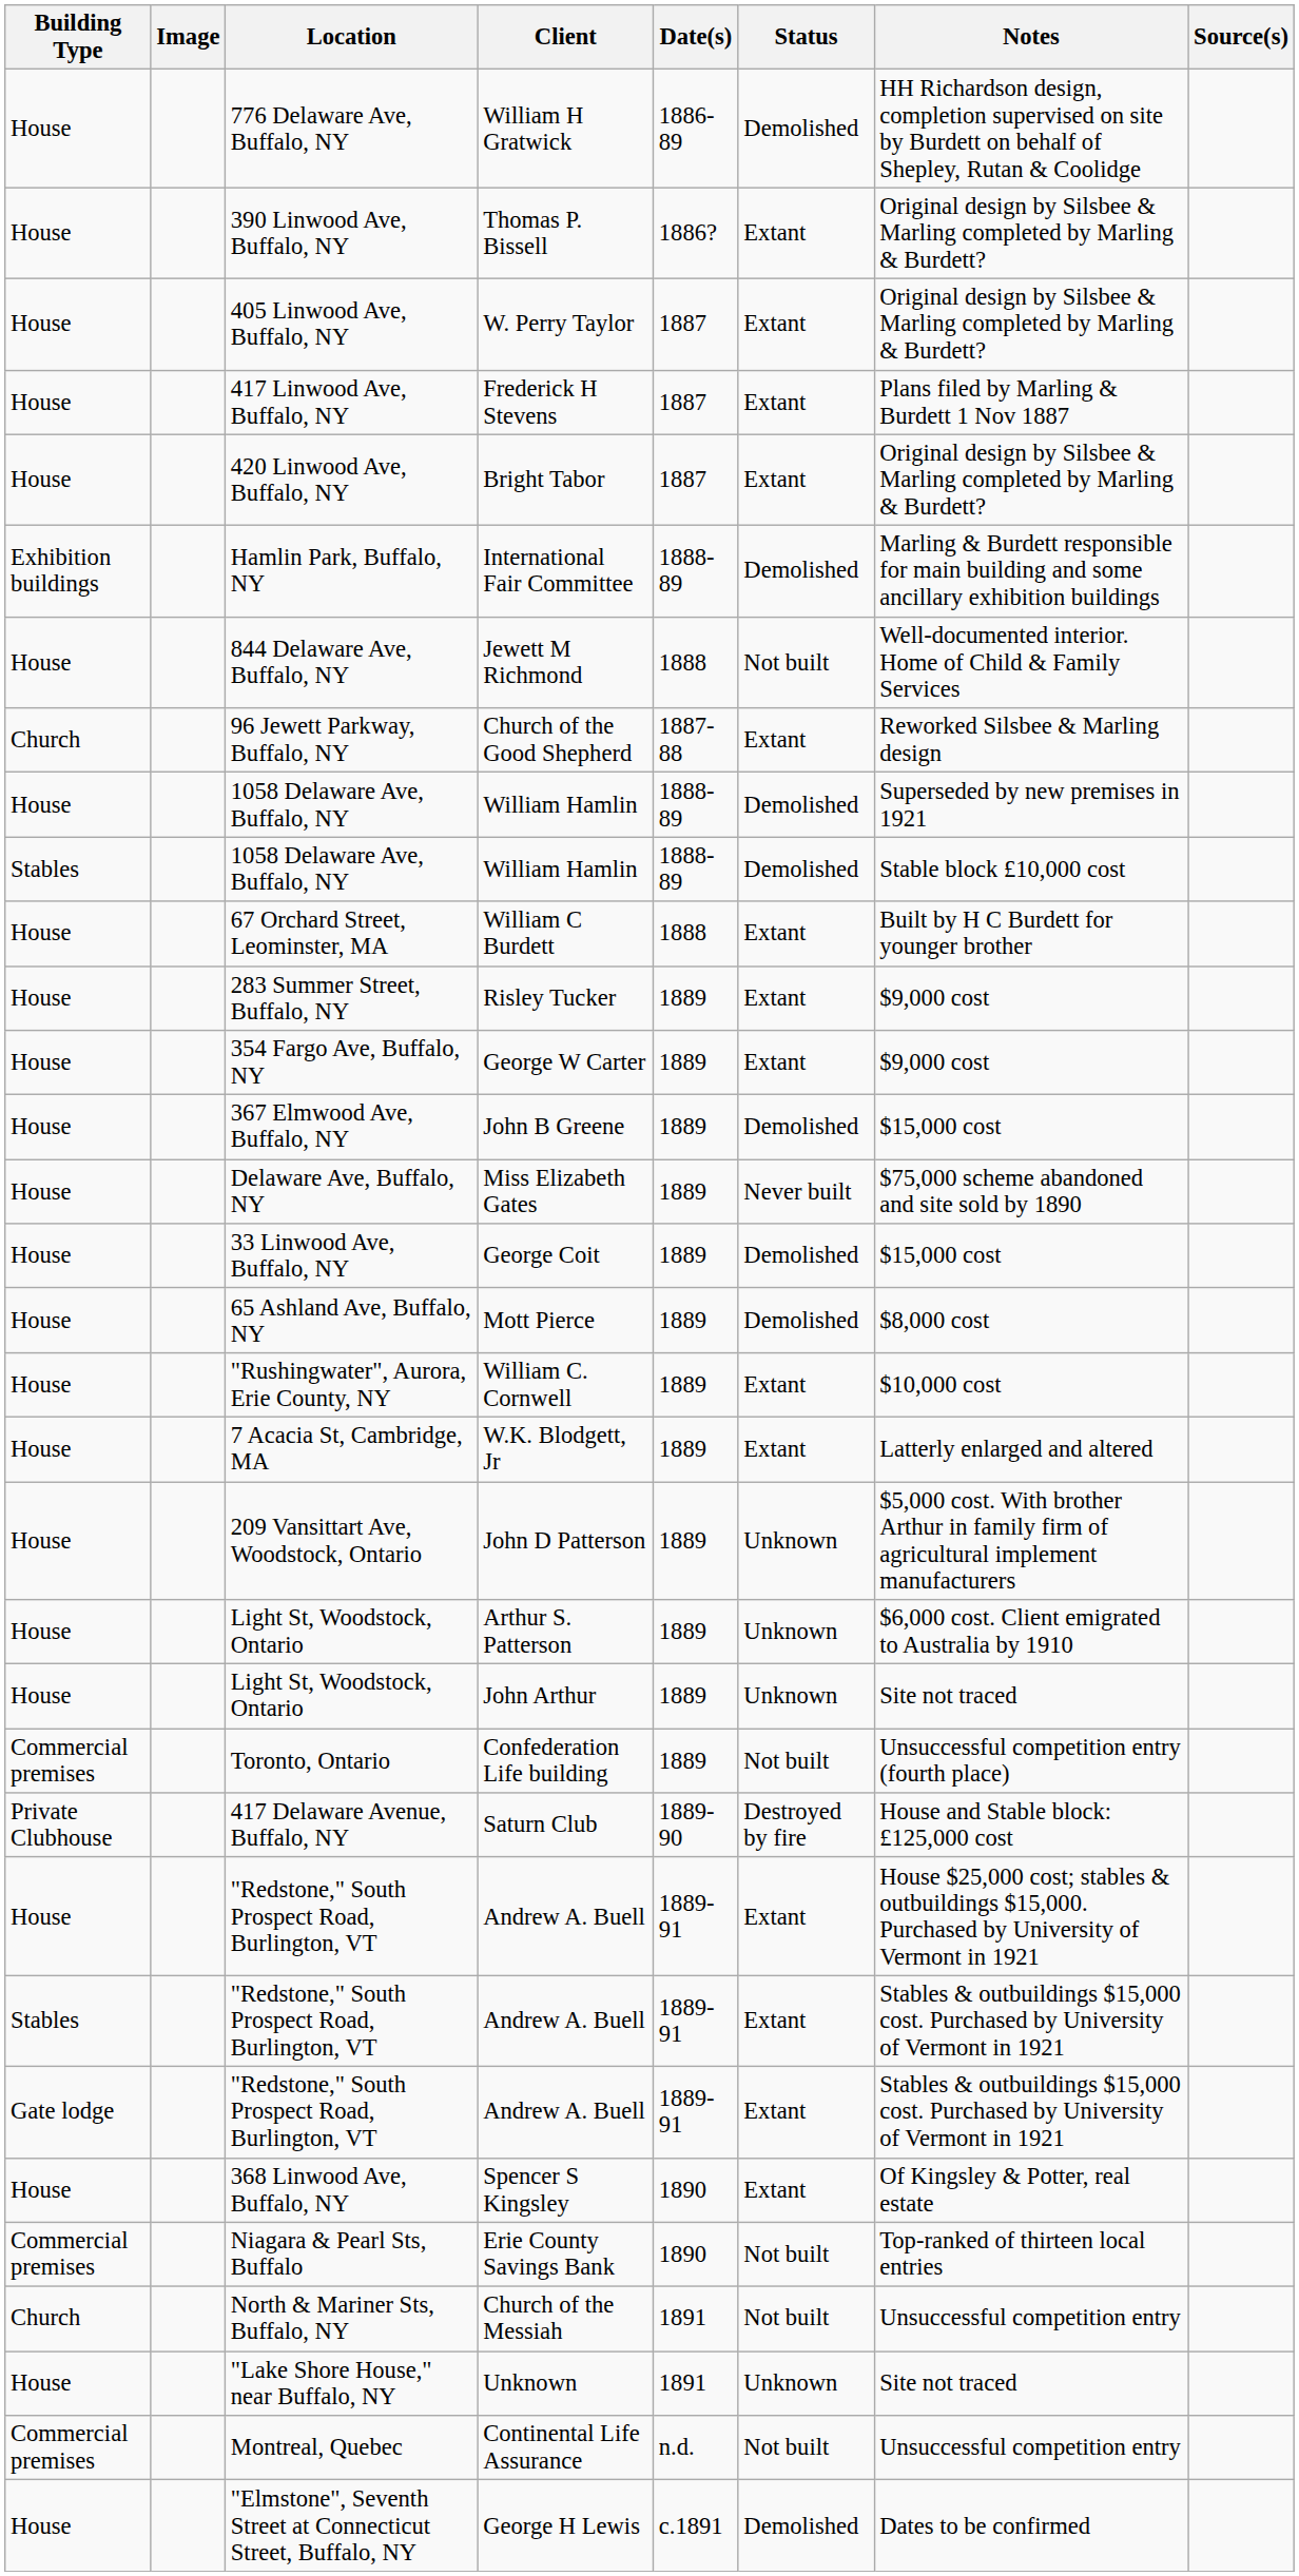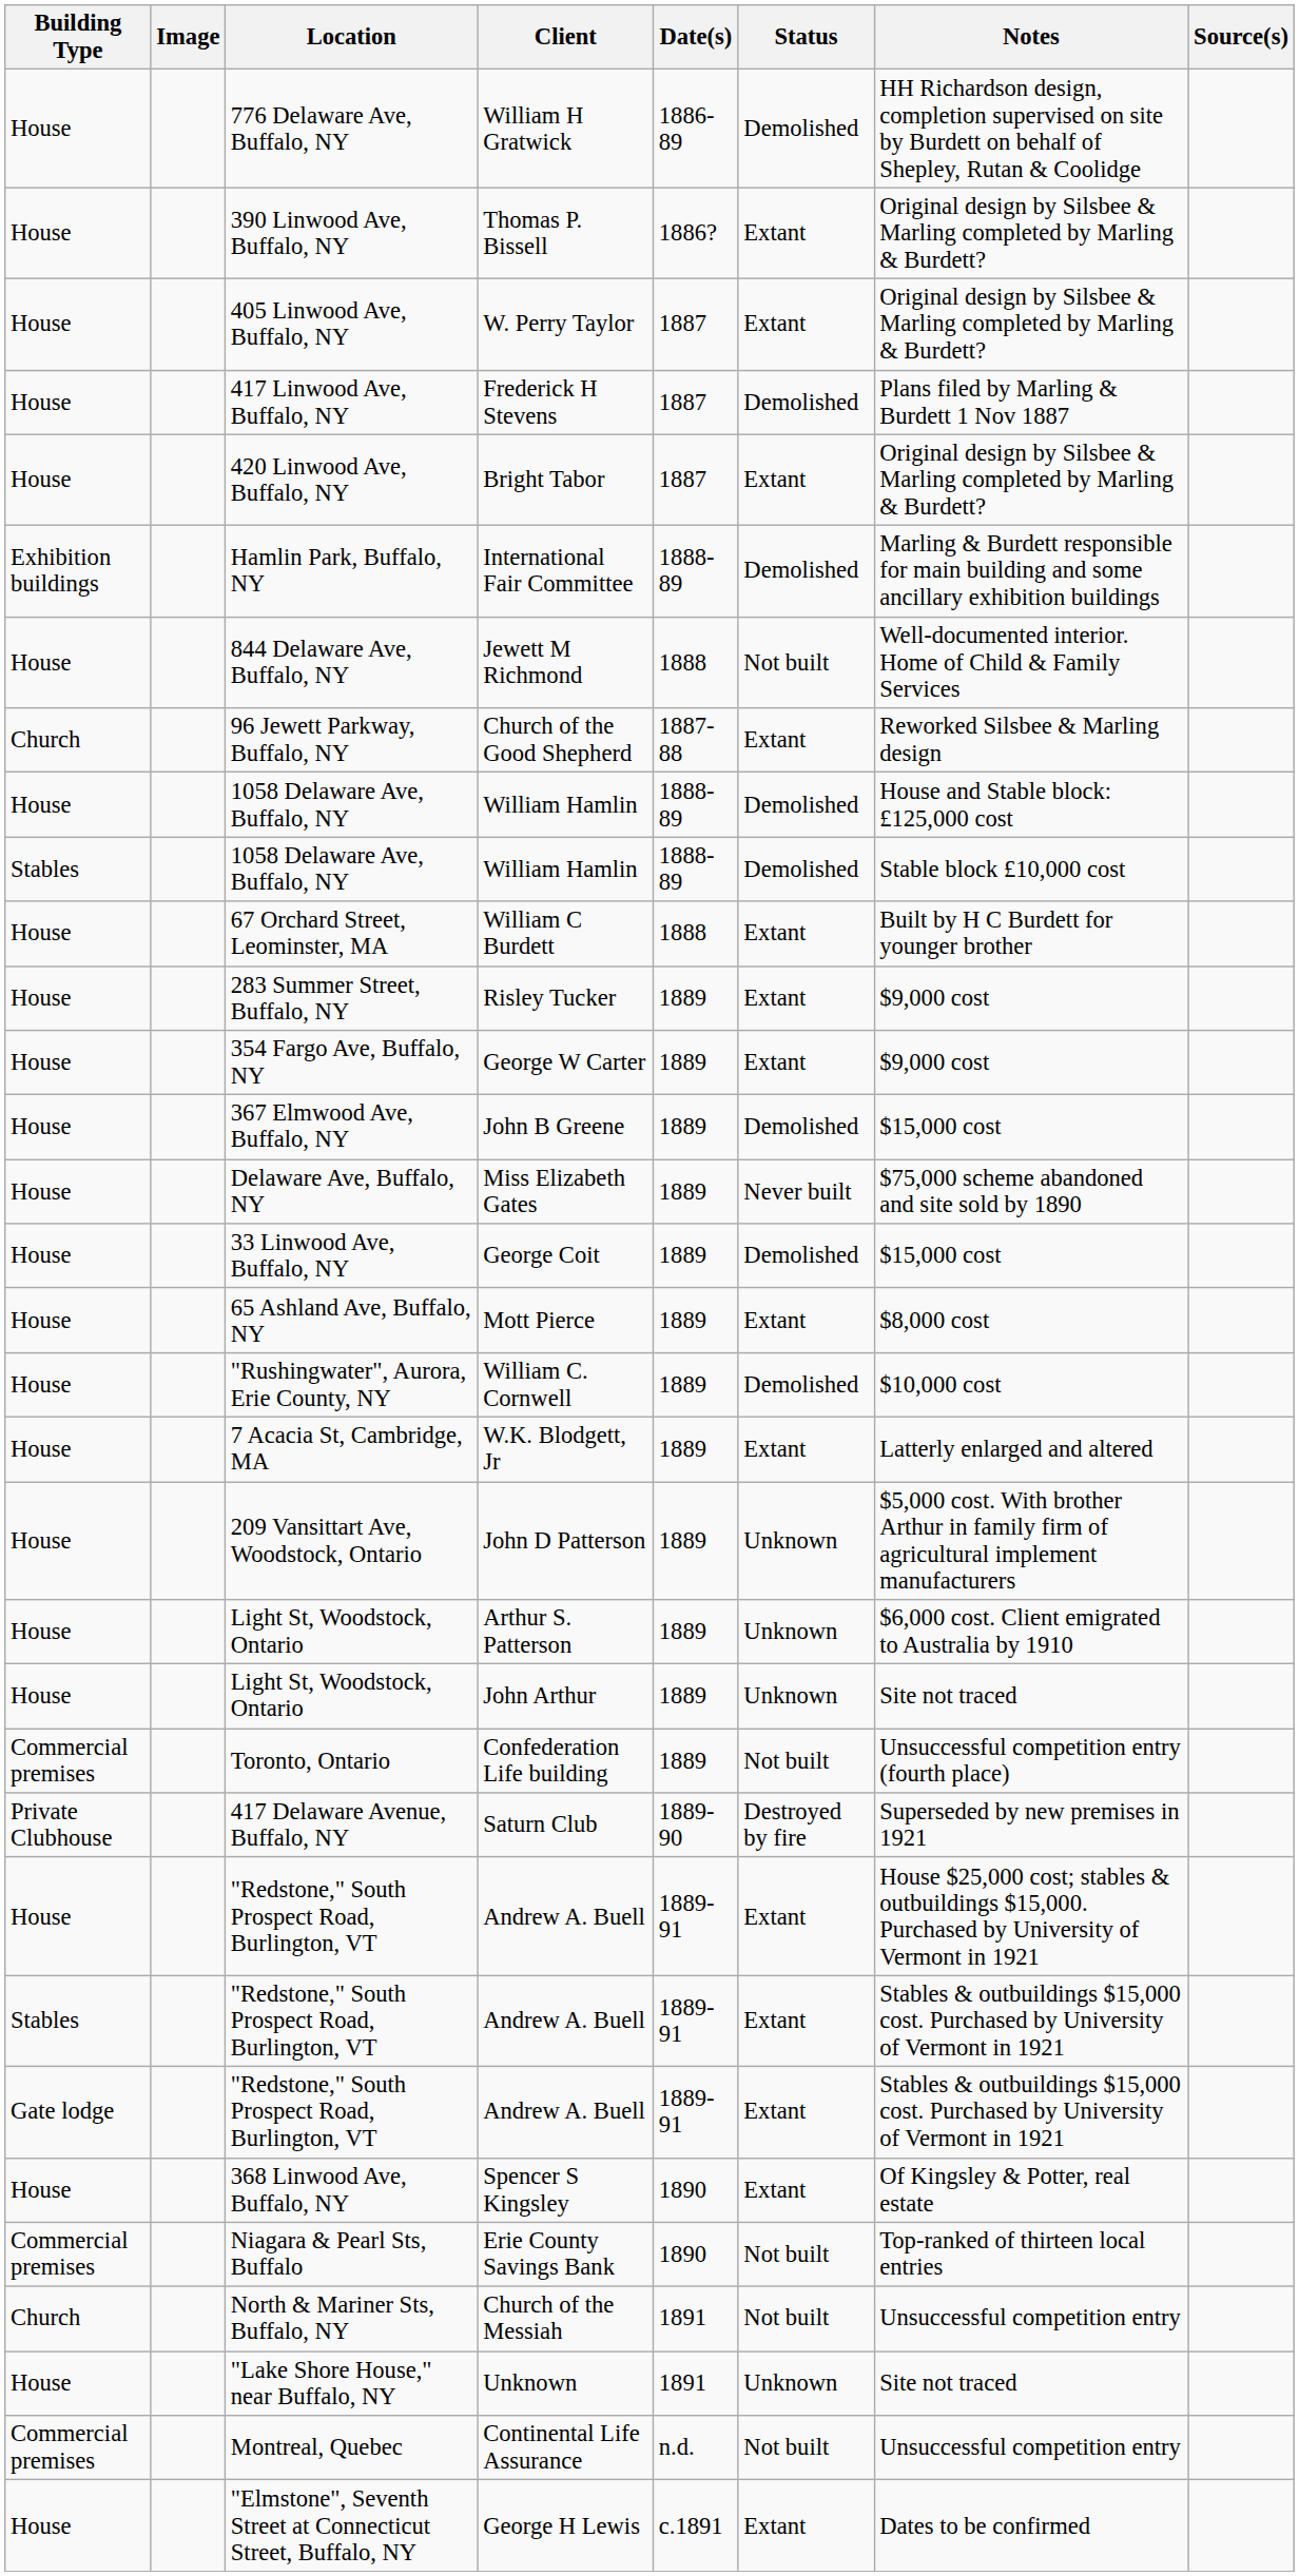Frederick H Stevens | Status: Extant -> Demolished
House / William Hamlin | Notes: Superseded by new premises in 1921 -> House and Stable block: £125,000 cost
Mott Pierce | Status: Demolished -> Extant
William C. Cornwell | Status: Extant -> Demolished
Saturn Club | Notes: House and Stable block: £125,000 cost -> Superseded by new premises in 1921
George H Lewis | Status: Demolished -> Extant
